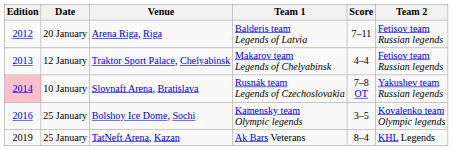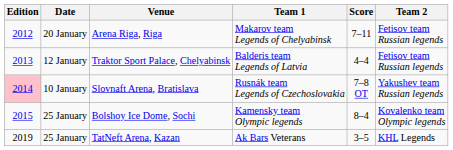Arena Riga, Riga | Team 1: Balderis team Legends of Latvia -> Makarov team Legends of Chelyabinsk
Traktor Sport Palace, Chelyabinsk | Team 1: Makarov team Legends of Chelyabinsk -> Balderis team Legends of Latvia
Bolshoy Ice Dome, Sochi | Edition: 2016 -> 2015
Bolshoy Ice Dome, Sochi | Score: 3–5 -> 8–4
TatNeft Arena, Kazan | Score: 8–4 -> 3–5
